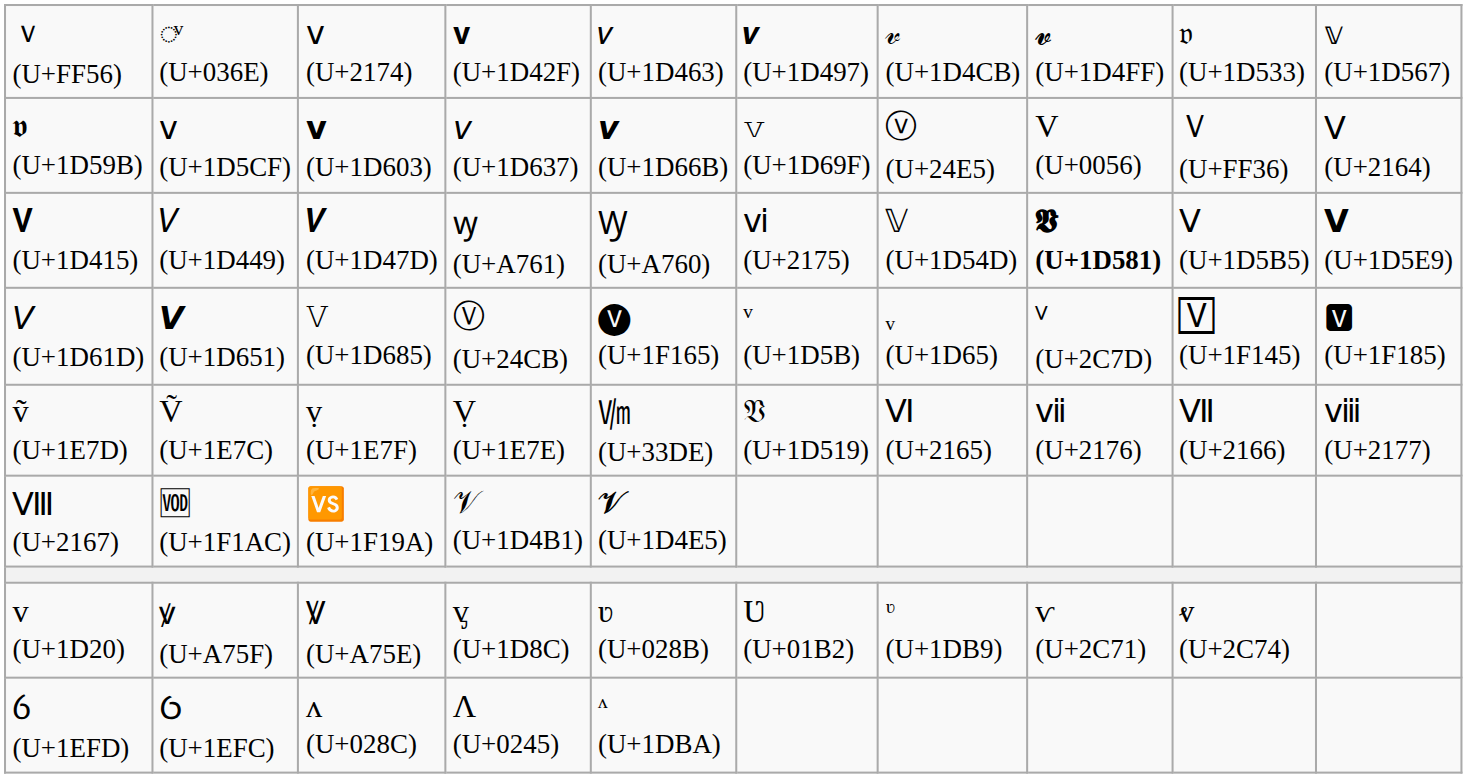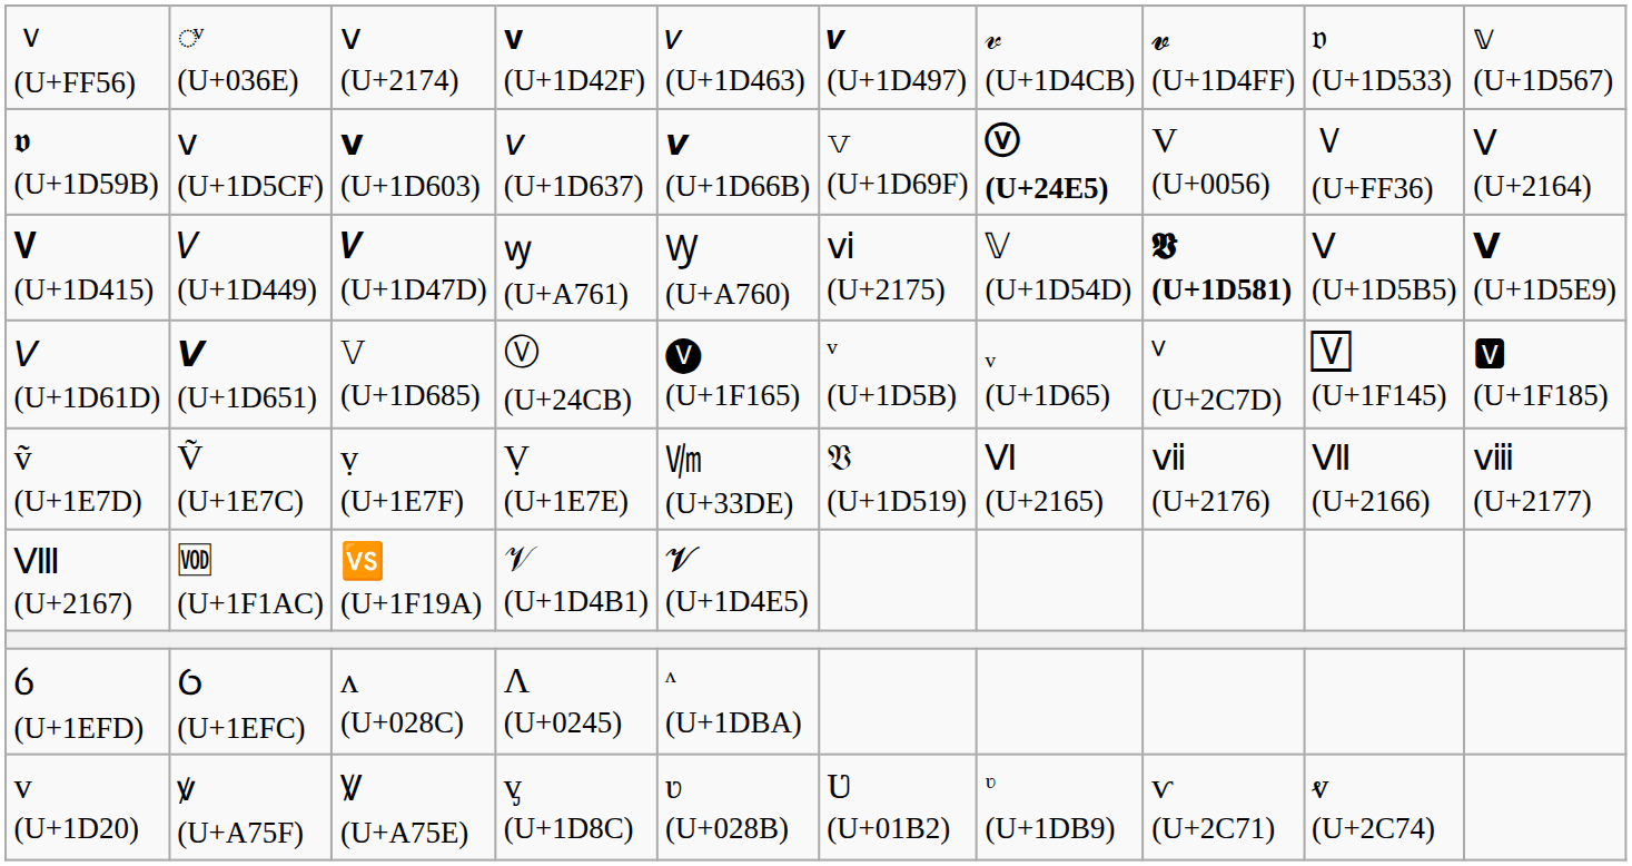𝖛 (U+1D59B) | column 7: normal -> bold
rows swapped: ᴠ (U+1D20) <-> ỽ (U+1EFD)
